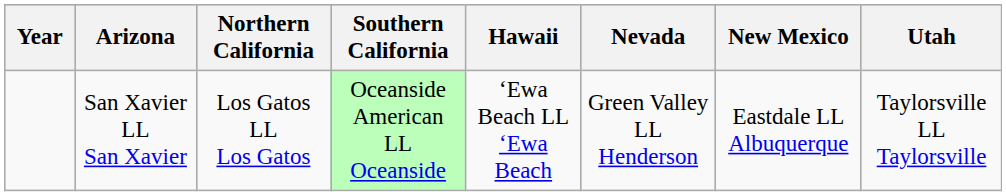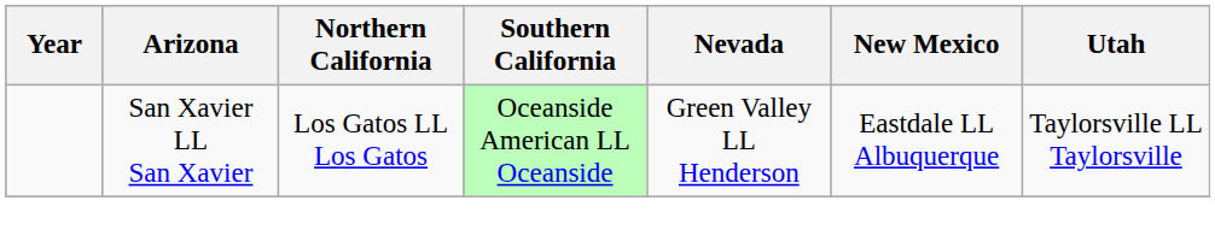- column: Hawaii | ʻEwa Beach LL ʻEwa Beach
